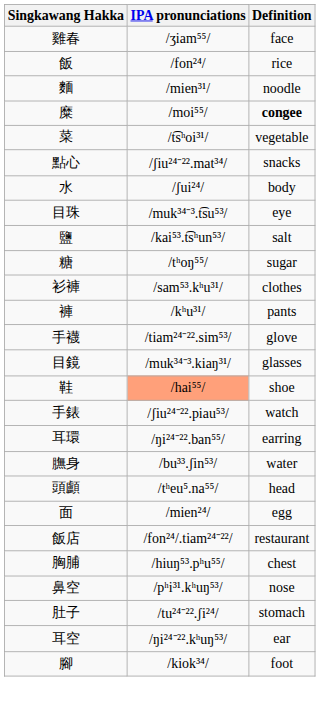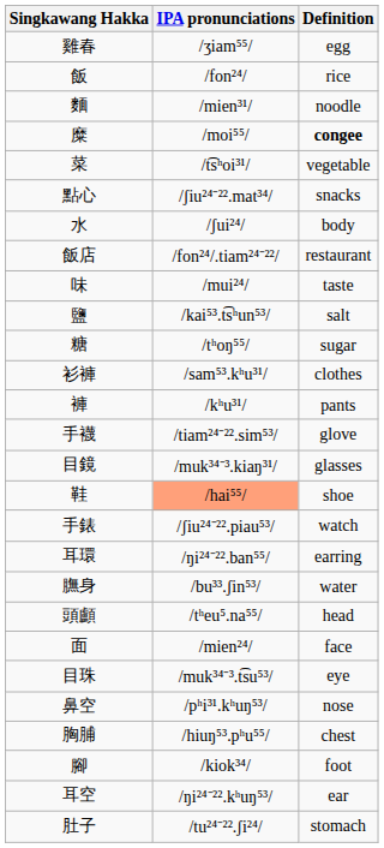雞春 | Definition: face -> egg
rows swapped: 飯店 <-> 目珠
+ row: 味 | /mui²⁴/ | taste
面 | Definition: egg -> face
rows swapped: 鼻空 <-> 胸脯
rows swapped: 腳 <-> 肚子
